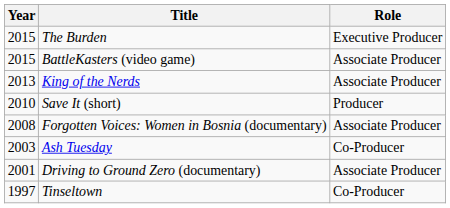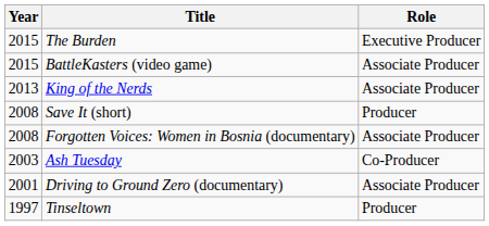Save It (short) | Year: 2010 -> 2008
Tinseltown | Role: Co-Producer -> Producer
